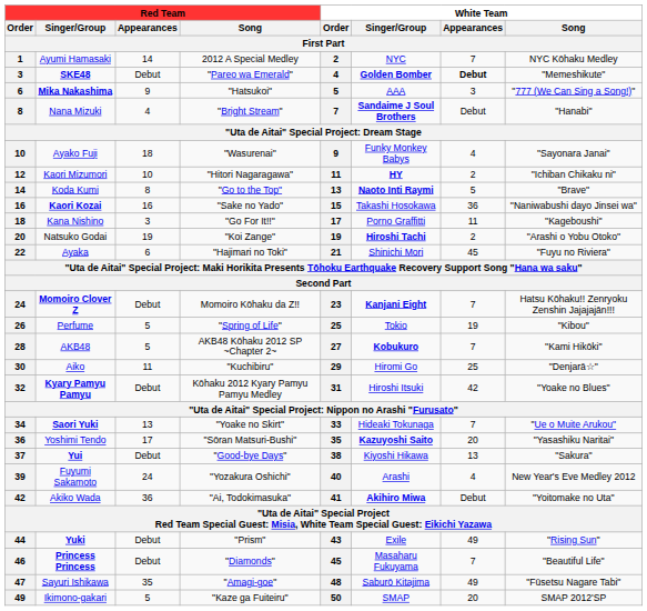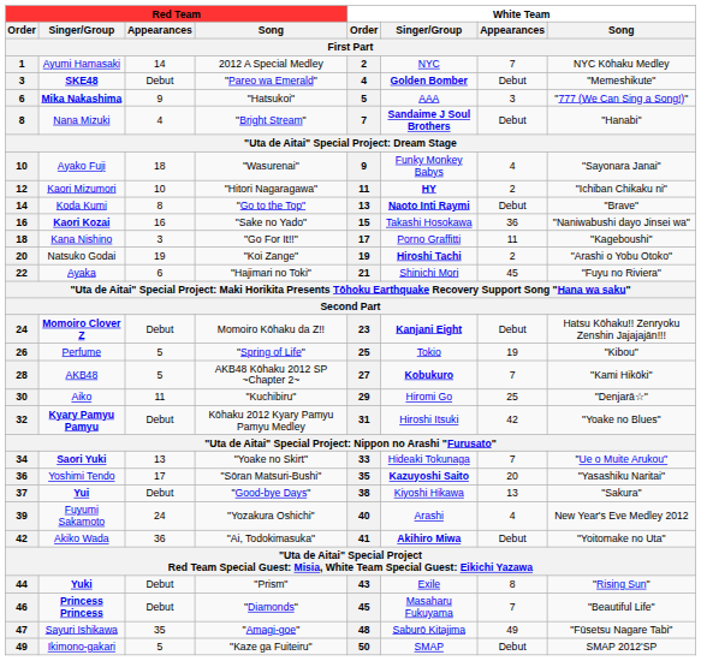SKE48 | White Team / Appearances: bold -> normal
Koda Kumi | White Team / Appearances: 5 -> Debut
Momoiro Clover Z | White Team / Appearances: 7 -> Debut
Yuki | White Team / Appearances: 49 -> 8
Ikimono-gakari | White Team / Appearances: 20 -> Debut
